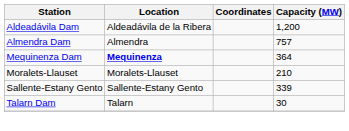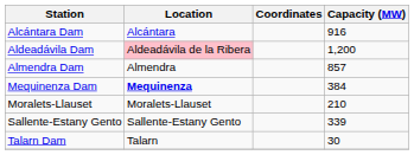+ row: Alcántara Dam | Alcántara | 916
Aldeadávila Dam | Location: no background -> pink background
Almendra Dam | Capacity (MW): 757 -> 857
Mequinenza Dam | Capacity (MW): 364 -> 384
